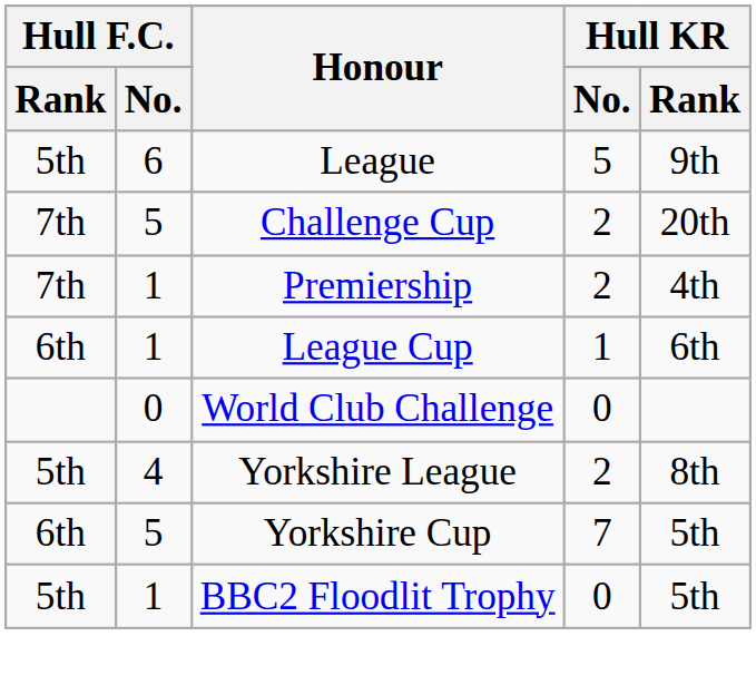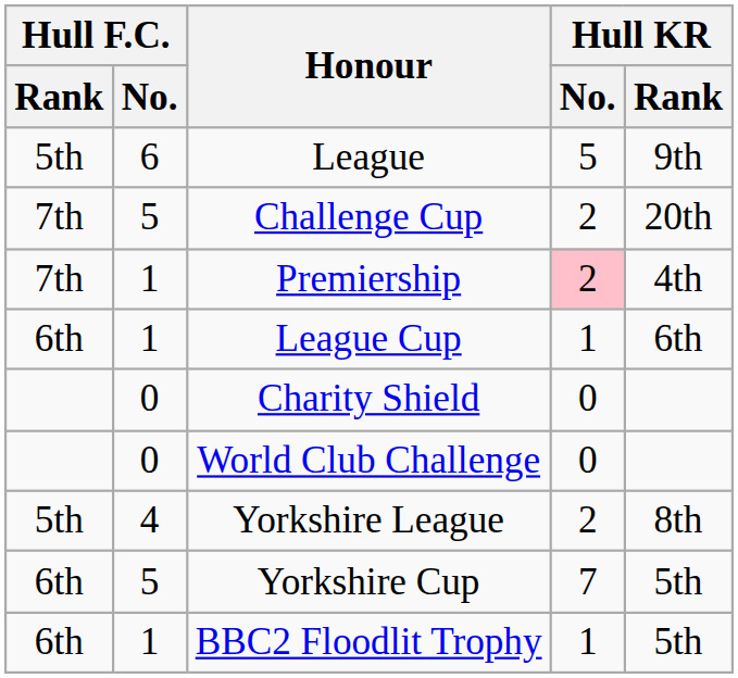Premiership | Hull KR / No.: no background -> pink background
+ row: 0 | Charity Shield | 0
BBC2 Floodlit Trophy | Hull F.C. / Rank: 5th -> 6th
BBC2 Floodlit Trophy | Hull KR / No.: 0 -> 1
